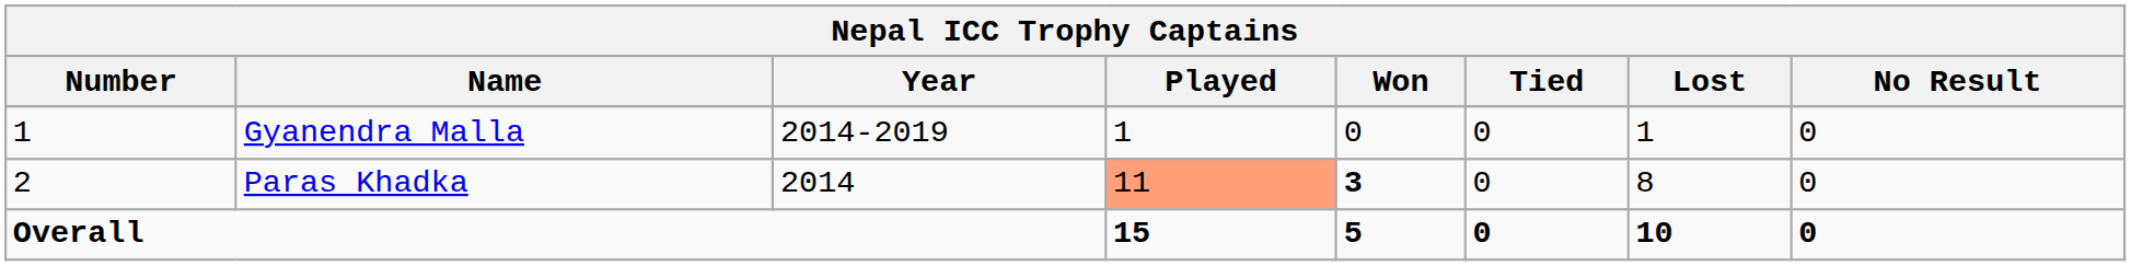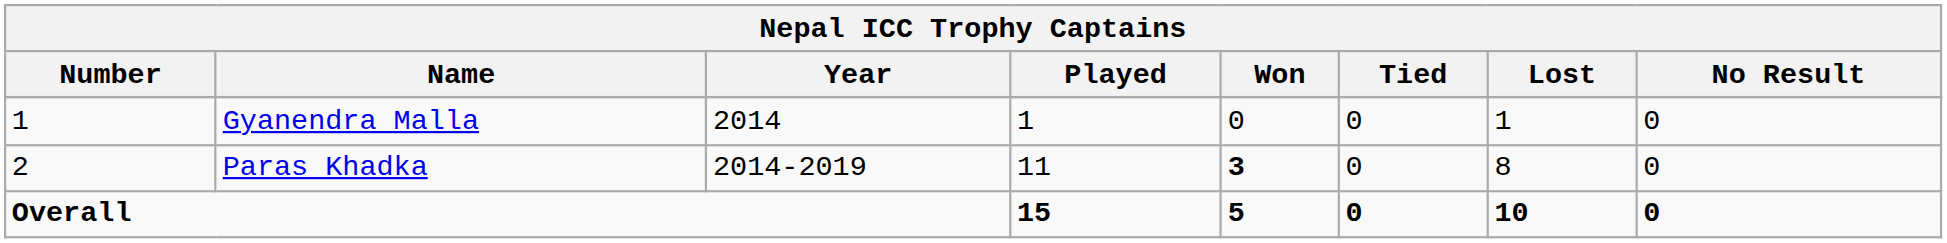Gyanendra Malla | Year: 2014-2019 -> 2014
Paras Khadka | Year: 2014 -> 2014-2019
Paras Khadka | Played: lightsalmon background -> no background
